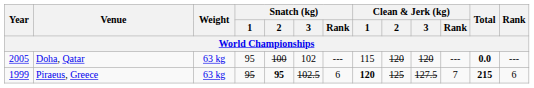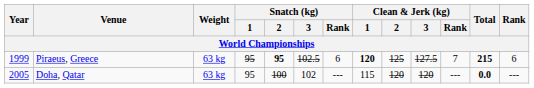rows swapped: Doha, Qatar <-> Piraeus, Greece
